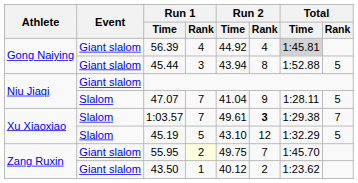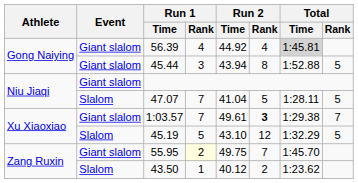47.07 | Run 2 / Rank: 9 -> 5
1:03.57 | Event: Slalom -> Giant slalom
43.50 | Event: Giant slalom -> Slalom
